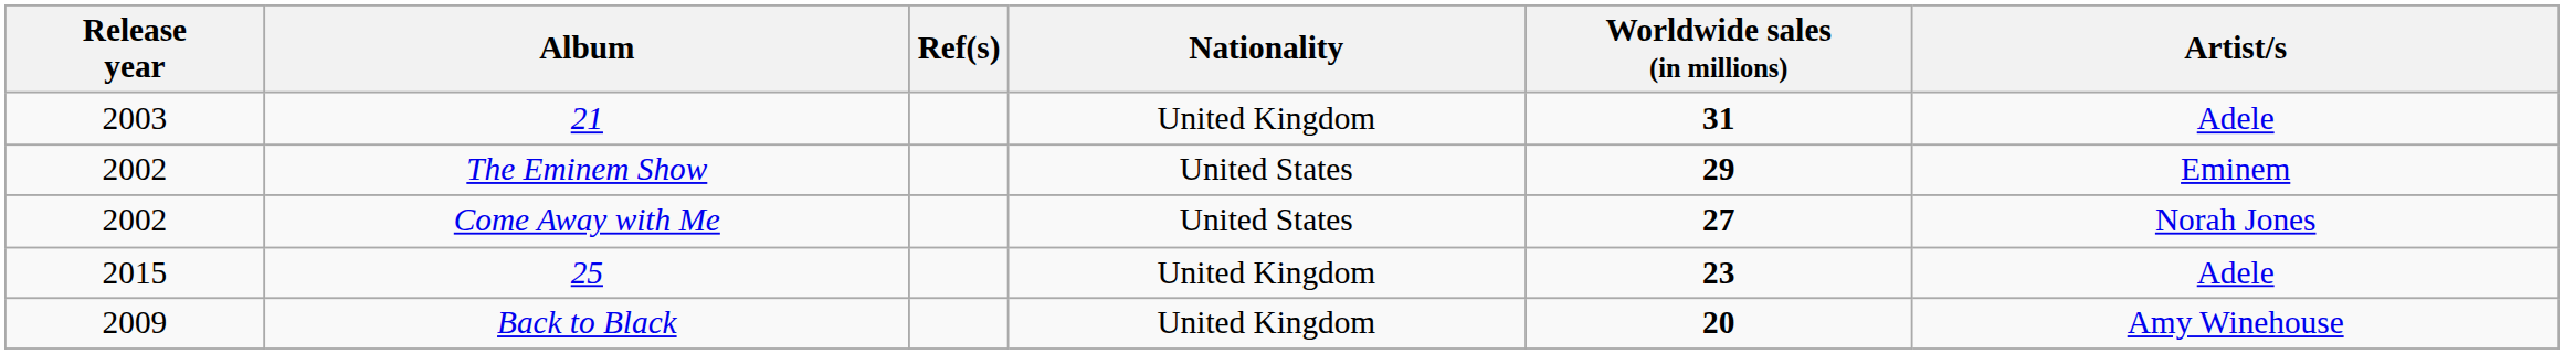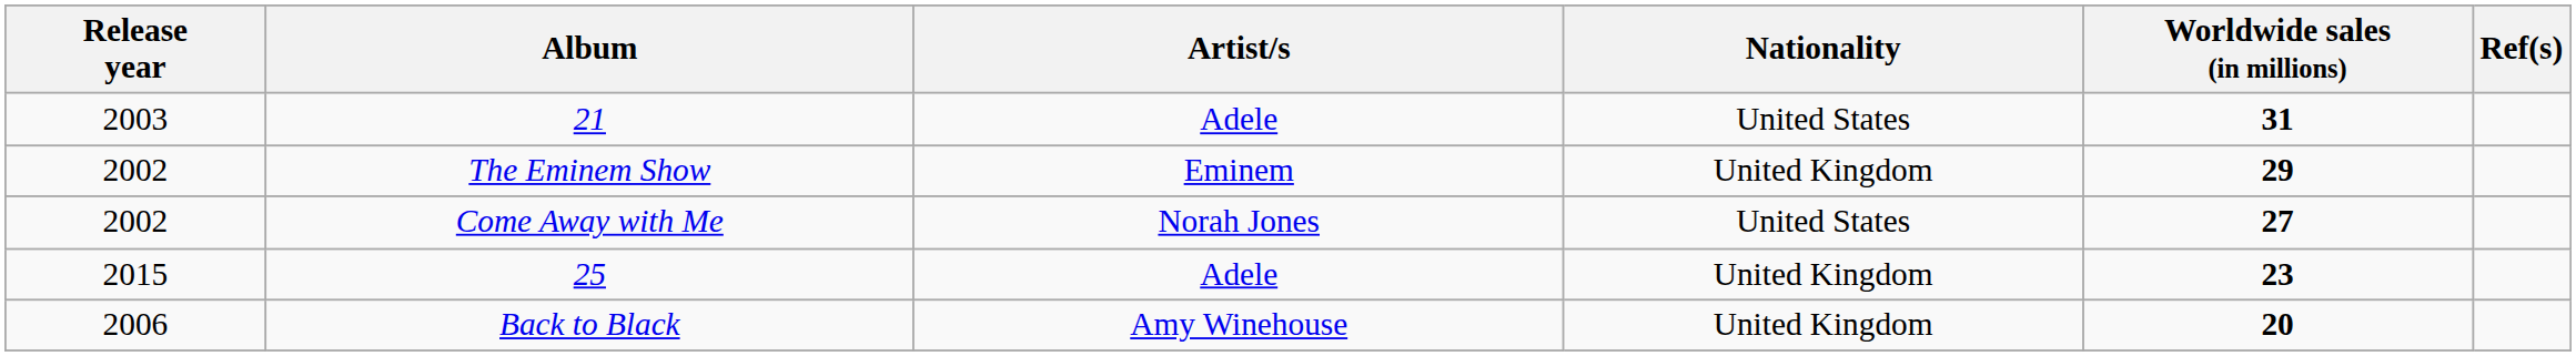columns swapped: Artist/s <-> Ref(s)
21 | Nationality: United Kingdom -> United States
The Eminem Show | Nationality: United States -> United Kingdom
Back to Black | Release year: 2009 -> 2006
